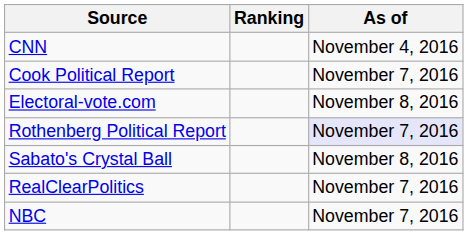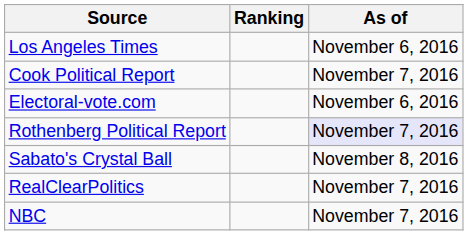+ row: Los Angeles Times | November 6, 2016
- row: CNN | November 4, 2016
Electoral-vote.com | As of: November 8, 2016 -> November 6, 2016
